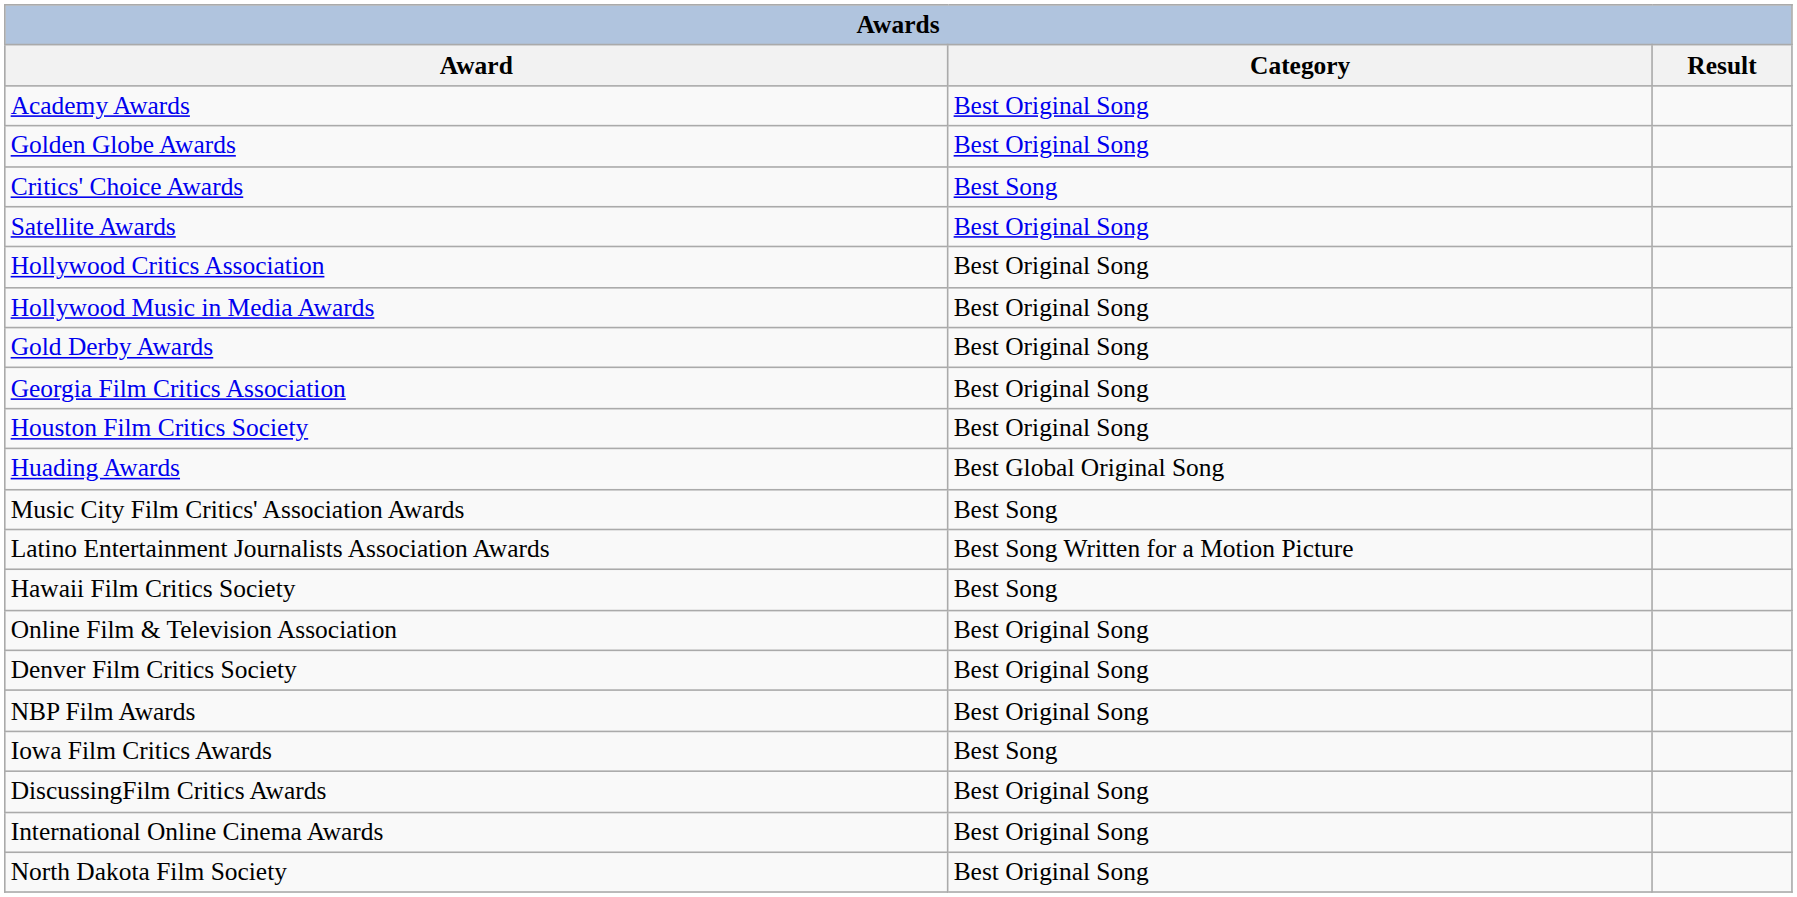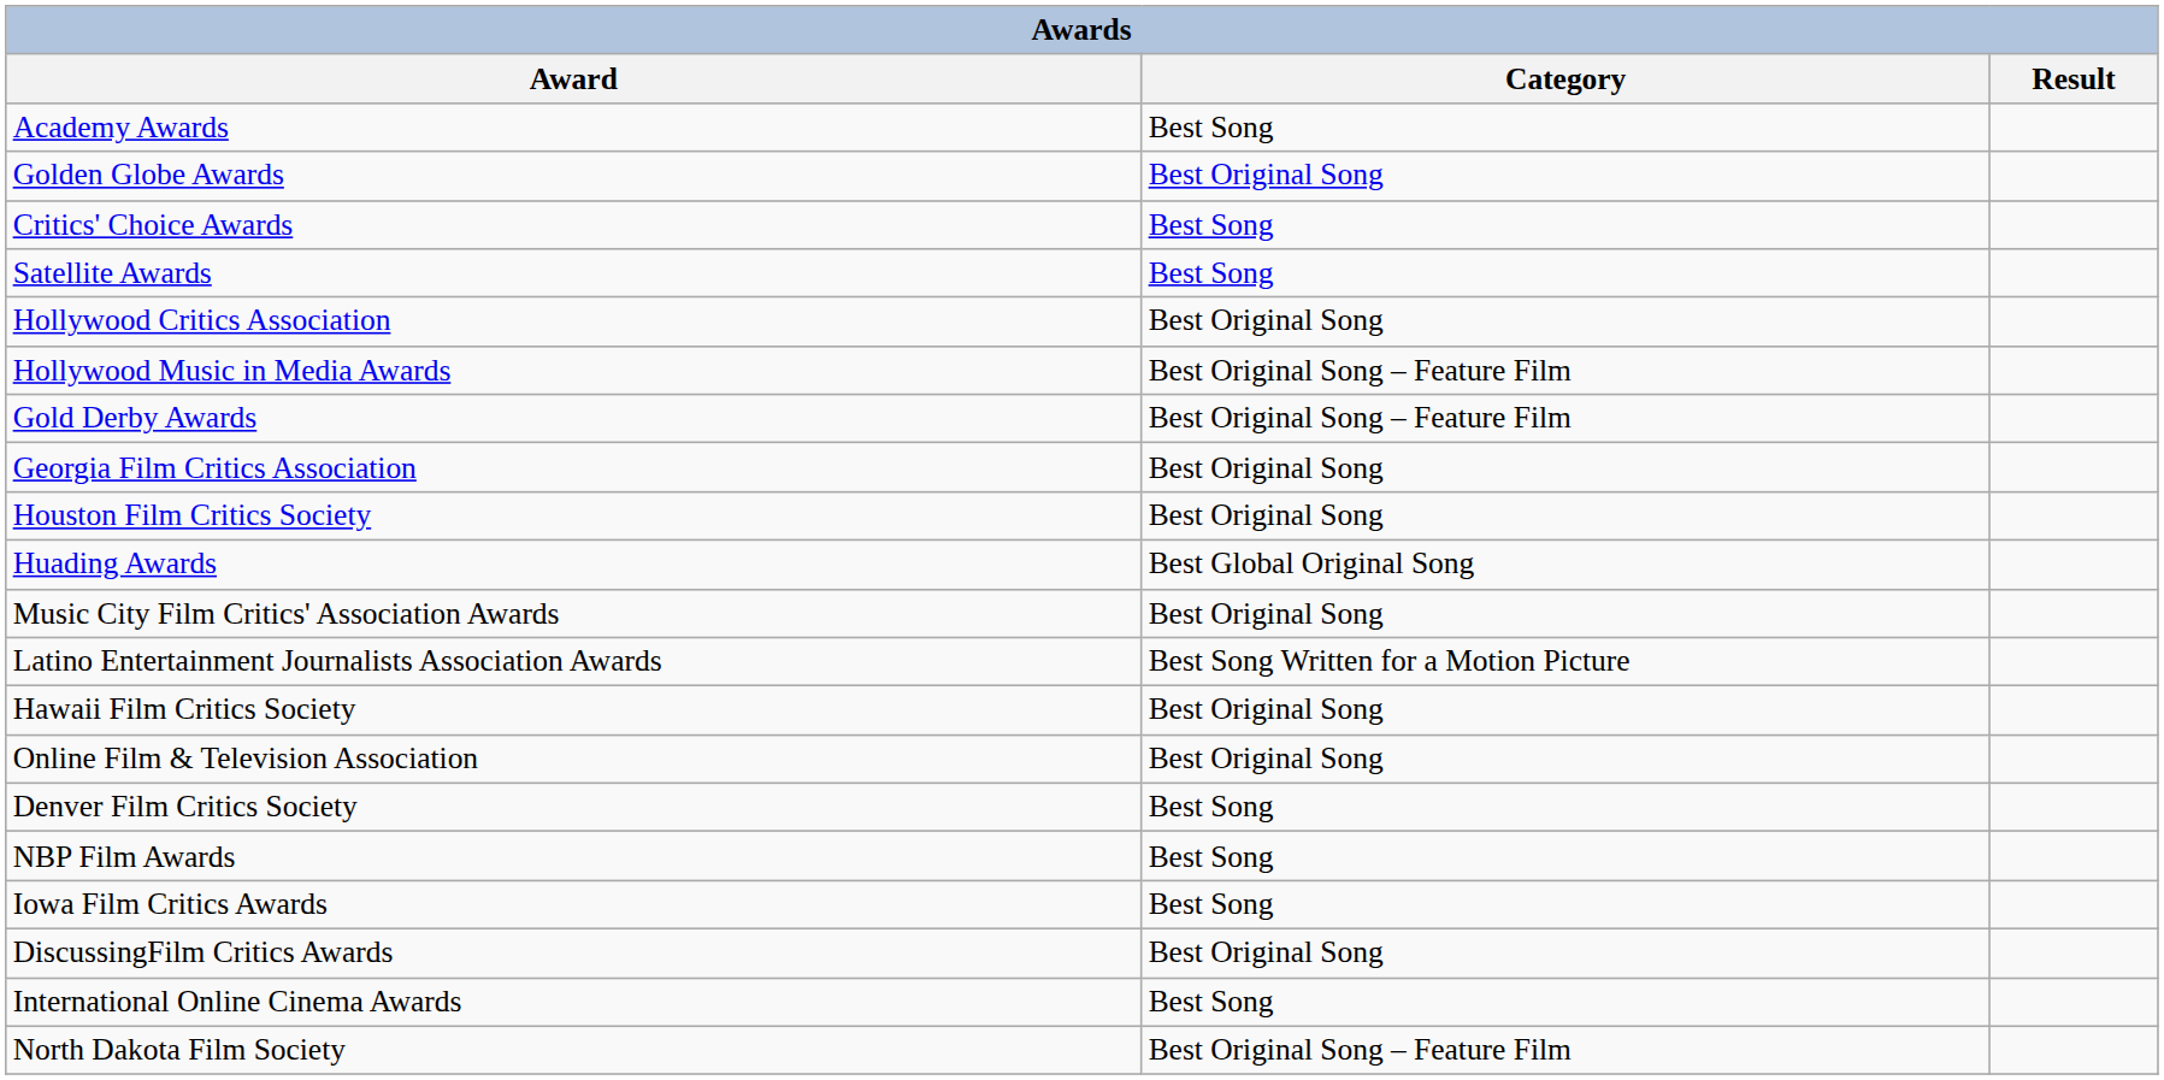Academy Awards | Category: Best Original Song -> Best Song
Satellite Awards | Category: Best Original Song -> Best Song
Hollywood Music in Media Awards | Category: Best Original Song -> Best Original Song – Feature Film
Gold Derby Awards | Category: Best Original Song -> Best Original Song – Feature Film
Music City Film Critics' Association Awards | Category: Best Song -> Best Original Song
Hawaii Film Critics Society | Category: Best Song -> Best Original Song
Denver Film Critics Society | Category: Best Original Song -> Best Song
NBP Film Awards | Category: Best Original Song -> Best Song
International Online Cinema Awards | Category: Best Original Song -> Best Song
North Dakota Film Society | Category: Best Original Song -> Best Original Song – Feature Film
